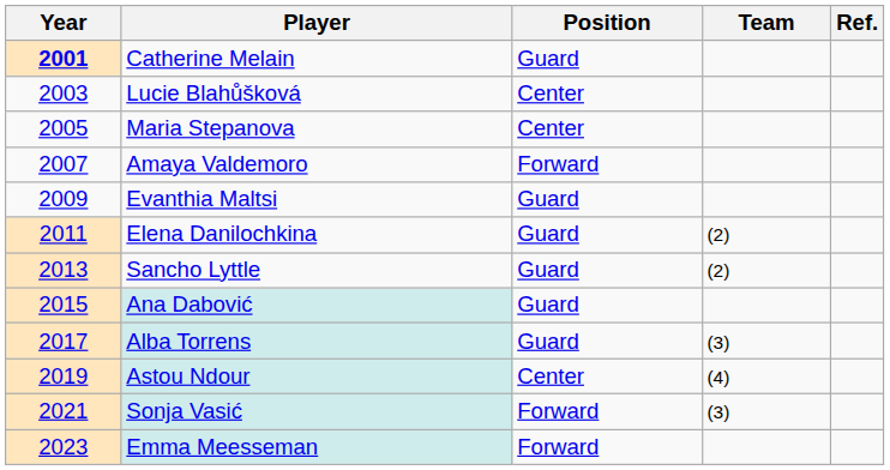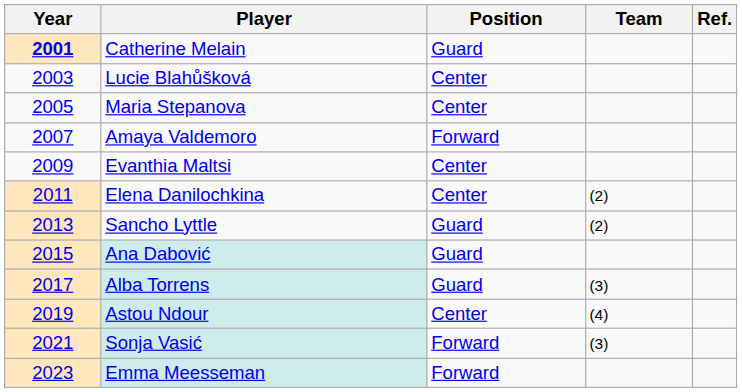Evanthia Maltsi | Position: Guard -> Center
Elena Danilochkina | Position: Guard -> Center
